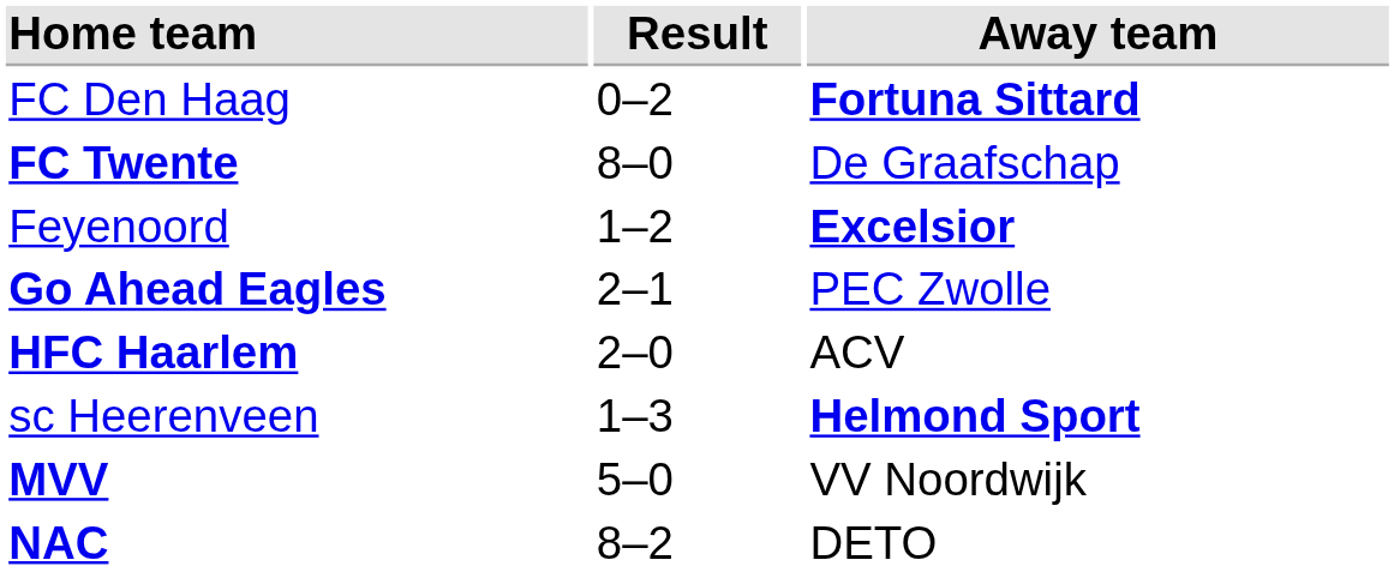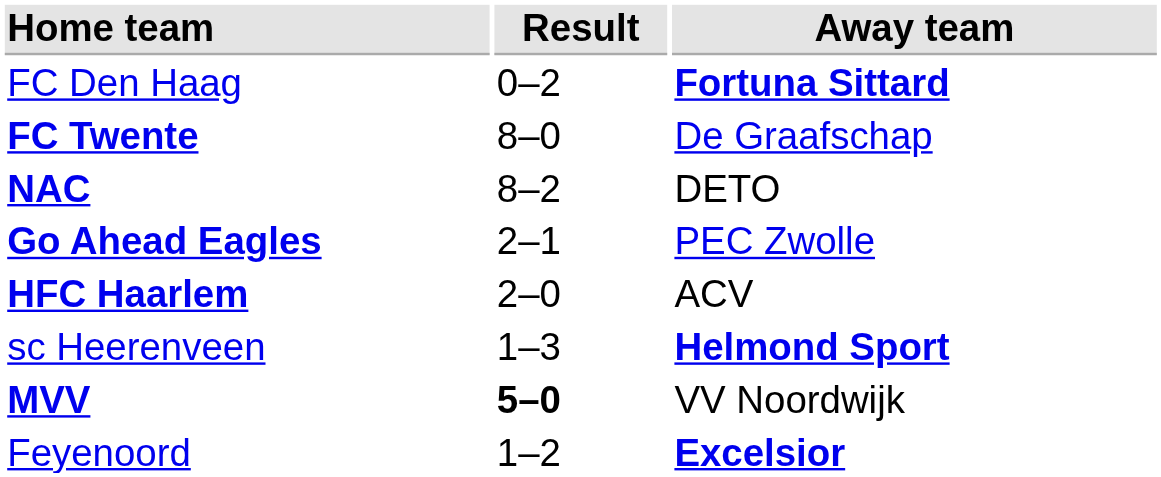rows swapped: Feyenoord <-> NAC
MVV | Result: normal -> bold
